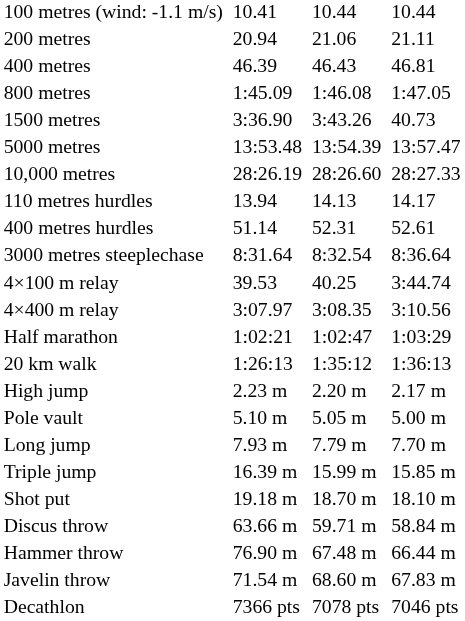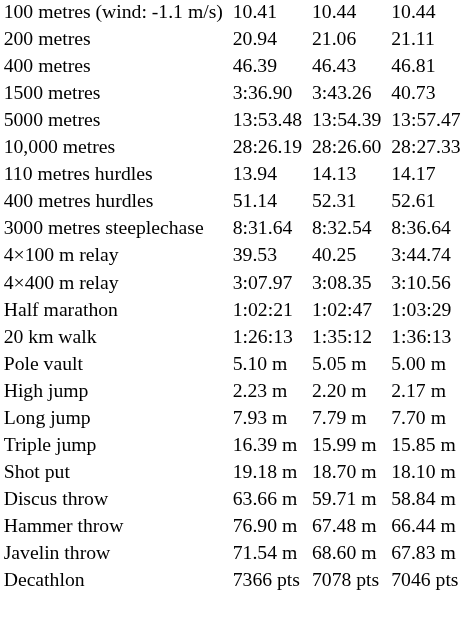- row: 800 metres | 1:45.09 | 1:46.08 | 1:47.05
rows swapped: High jump <-> Pole vault
